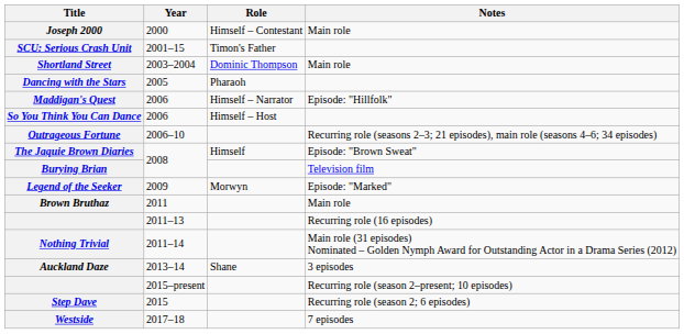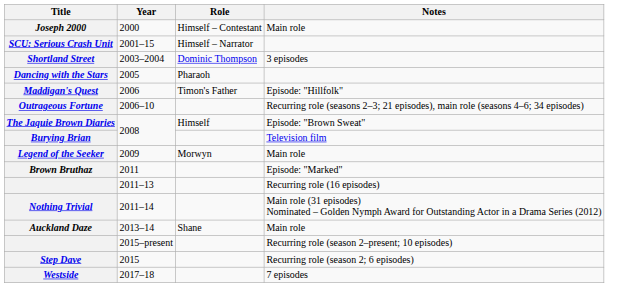SCU: Serious Crash Unit | Role: Timon's Father -> Himself – Narrator
Shortland Street | Notes: Main role -> 3 episodes
Maddigan's Quest | Role: Himself – Narrator -> Timon's Father
- row: So You Think You Can Dance | 2006 | Himself – Host
Legend of the Seeker | Notes: Episode: "Marked" -> Main role
Brown Bruthaz | Notes: Main role -> Episode: "Marked"
Auckland Daze | Notes: 3 episodes -> Main role
